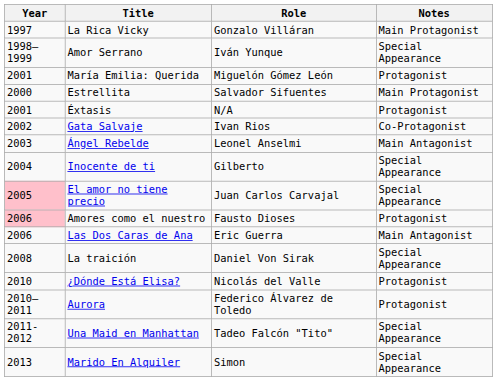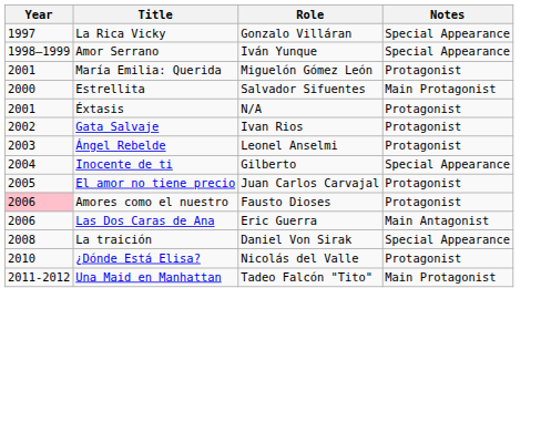La Rica Vicky | Notes: Main Protagonist -> Special Appearance
Gata Salvaje | Notes: Co-Protagonist -> Protagonist
Ángel Rebelde | Notes: Main Antagonist -> Protagonist
El amor no tiene precio | Year: pink background -> no background
El amor no tiene precio | Notes: Special Appearance -> Protagonist
- row: 2010–2011 | Aurora | Federico Álvarez de Toledo | Protagonist
Una Maid en Manhattan | Notes: Special Appearance -> Main Protagonist
- row: 2013 | Marido En Alquiler | Simon | Special Appearance
